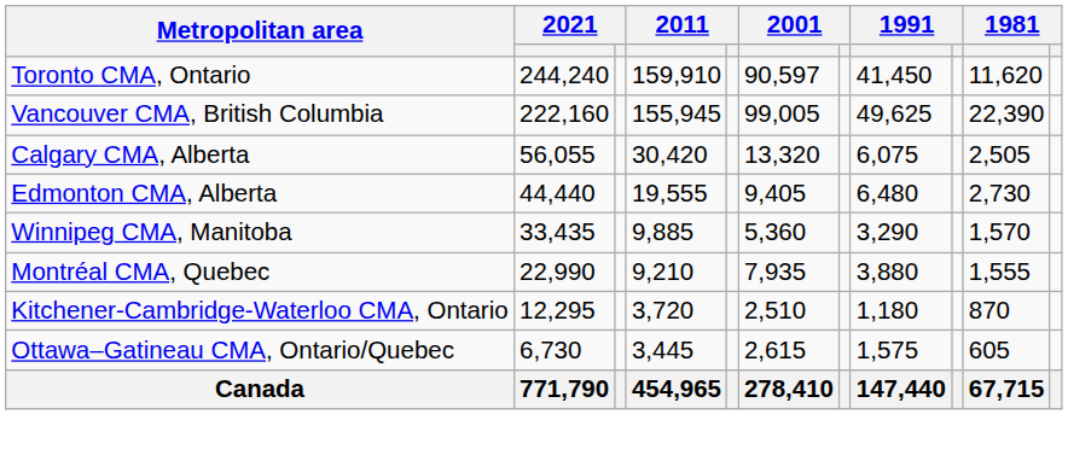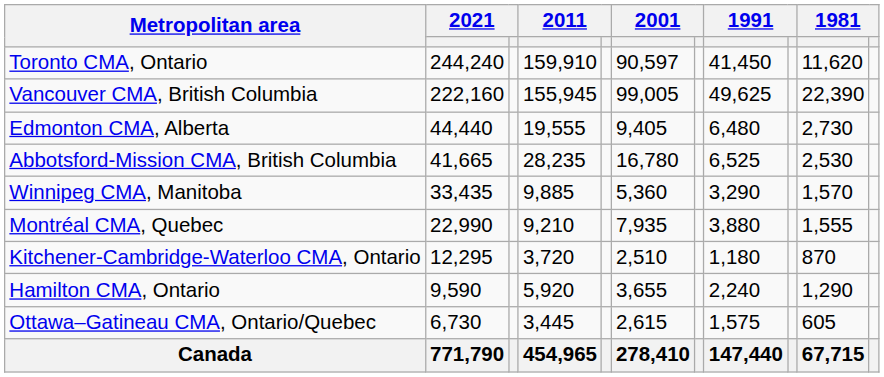- row: Calgary CMA, Alberta | 56,055 | 30,420 | 13,320 | 6,075 | 2,505
+ row: Abbotsford-Mission CMA, British Columbia | 41,665 | 28,235 | 16,780 | 6,525 | 2,530
+ row: Hamilton CMA, Ontario | 9,590 | 5,920 | 3,655 | 2,240 | 1,290
